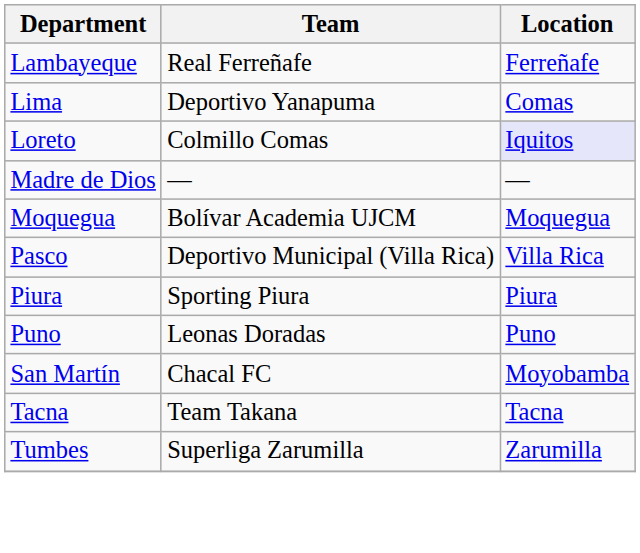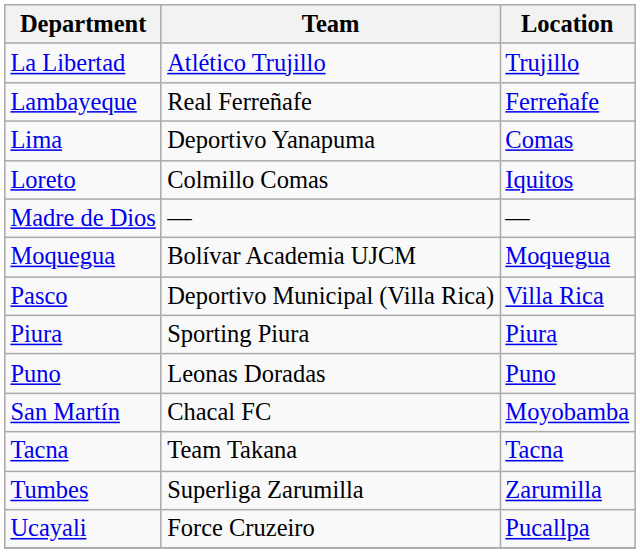+ row: La Libertad | Atlético Trujillo | Trujillo
Loreto | Location: lavender background -> no background
+ row: Ucayali | Force Cruzeiro | Pucallpa
